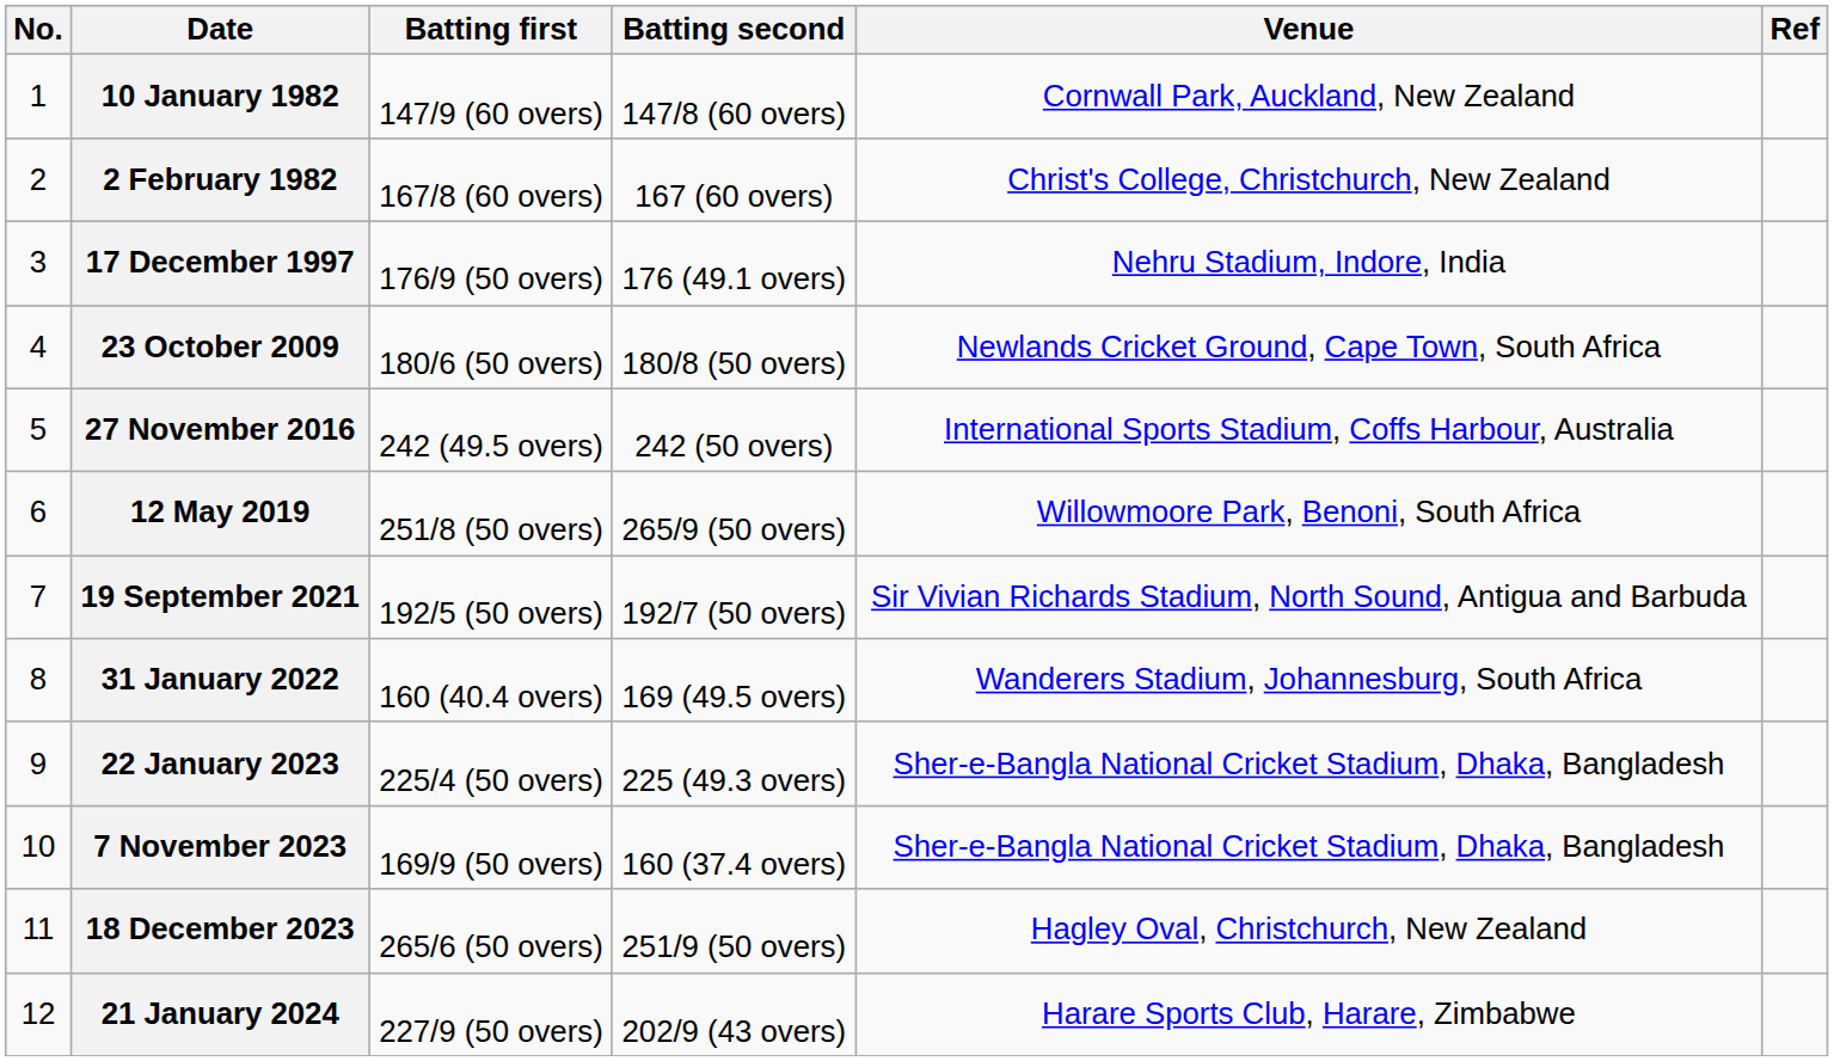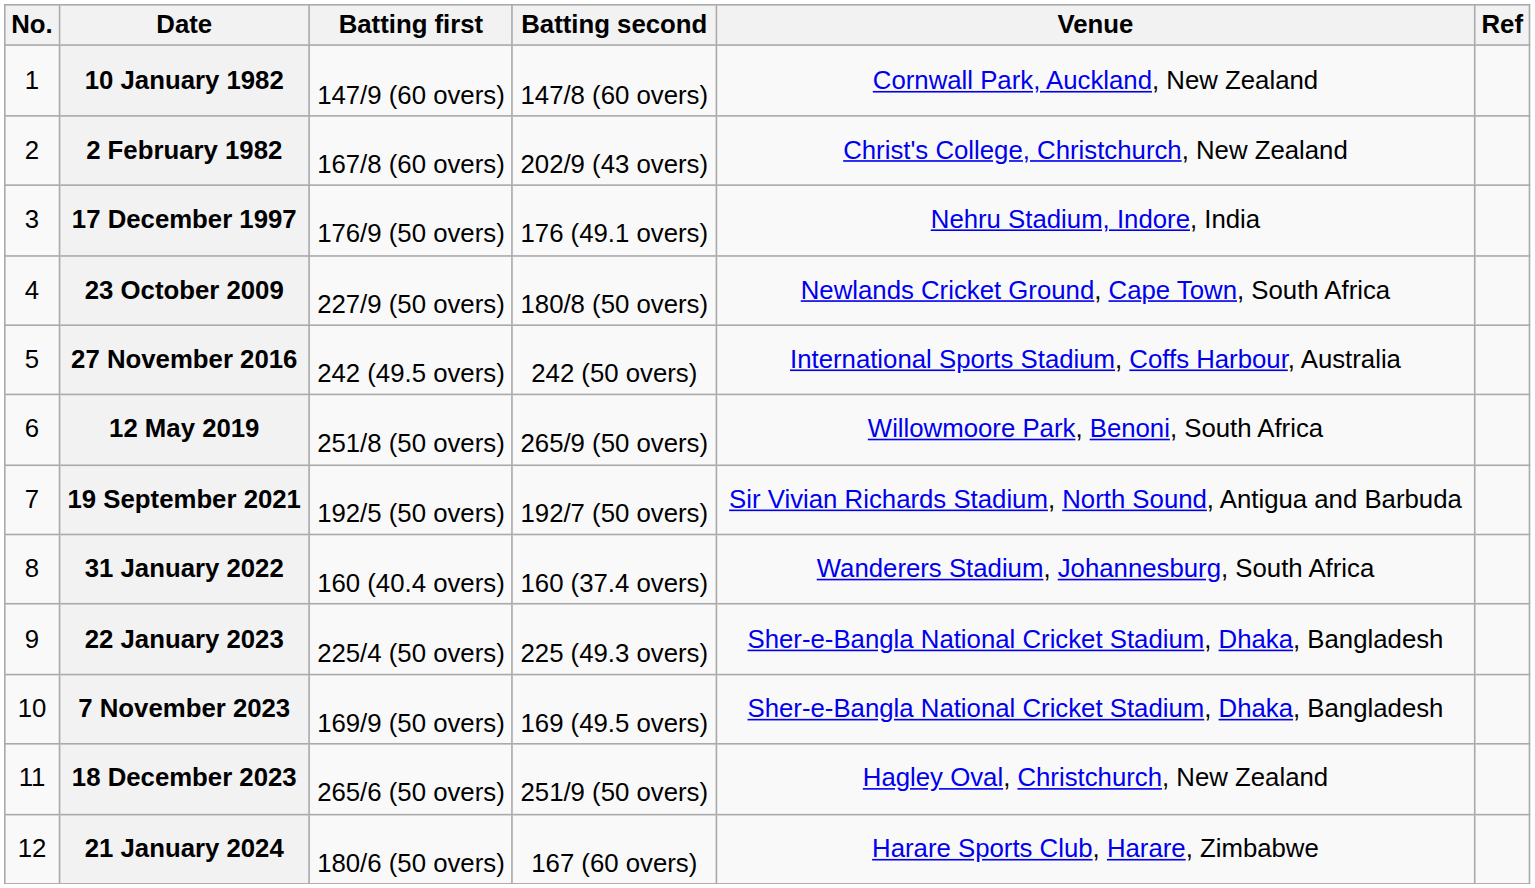2 February 1982 | Batting second: 167 (60 overs) -> 202/9 (43 overs)
23 October 2009 | Batting first: 180/6 (50 overs) -> 227/9 (50 overs)
31 January 2022 | Batting second: 169 (49.5 overs) -> 160 (37.4 overs)
7 November 2023 | Batting second: 160 (37.4 overs) -> 169 (49.5 overs)
21 January 2024 | Batting first: 227/9 (50 overs) -> 180/6 (50 overs)
21 January 2024 | Batting second: 202/9 (43 overs) -> 167 (60 overs)
